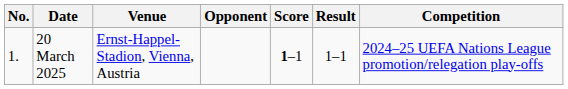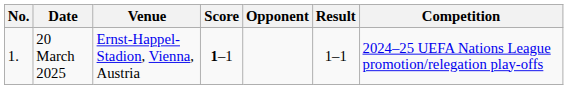columns swapped: Opponent <-> Score
